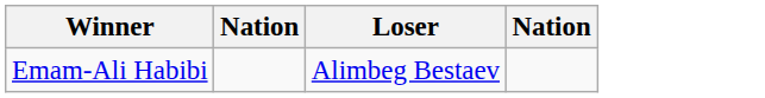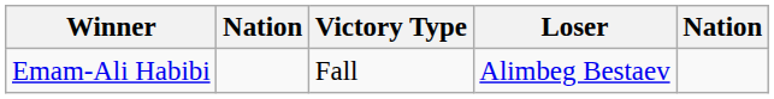+ column: Victory Type | Fall
